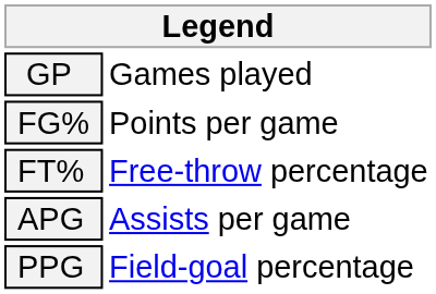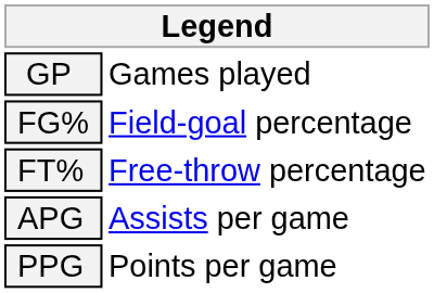FG% | column 2: Points per game -> Field-goal percentage
PPG | column 2: Field-goal percentage -> Points per game
